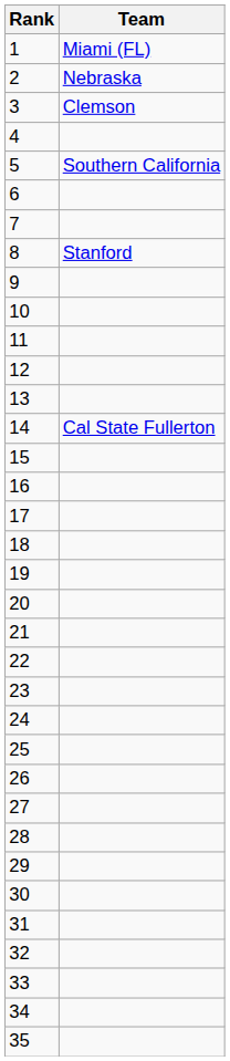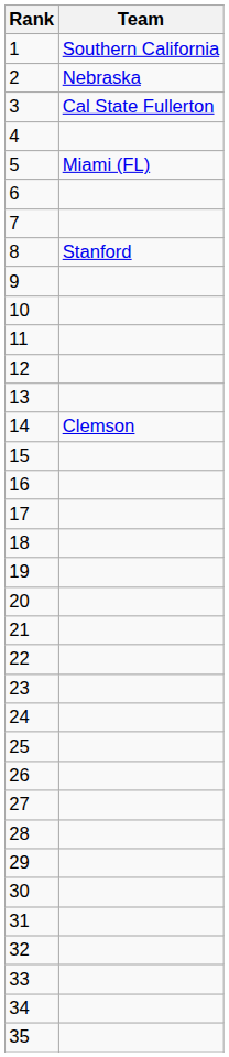1 | Team: Miami (FL) -> Southern California
3 | Team: Clemson -> Cal State Fullerton
5 | Team: Southern California -> Miami (FL)
14 | Team: Cal State Fullerton -> Clemson
